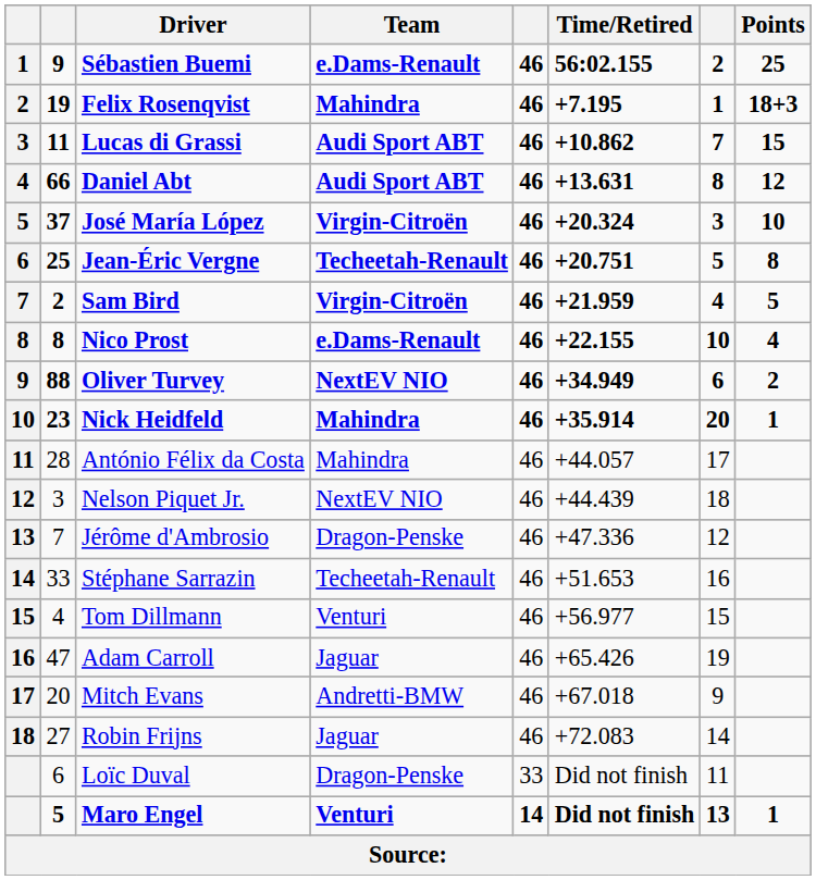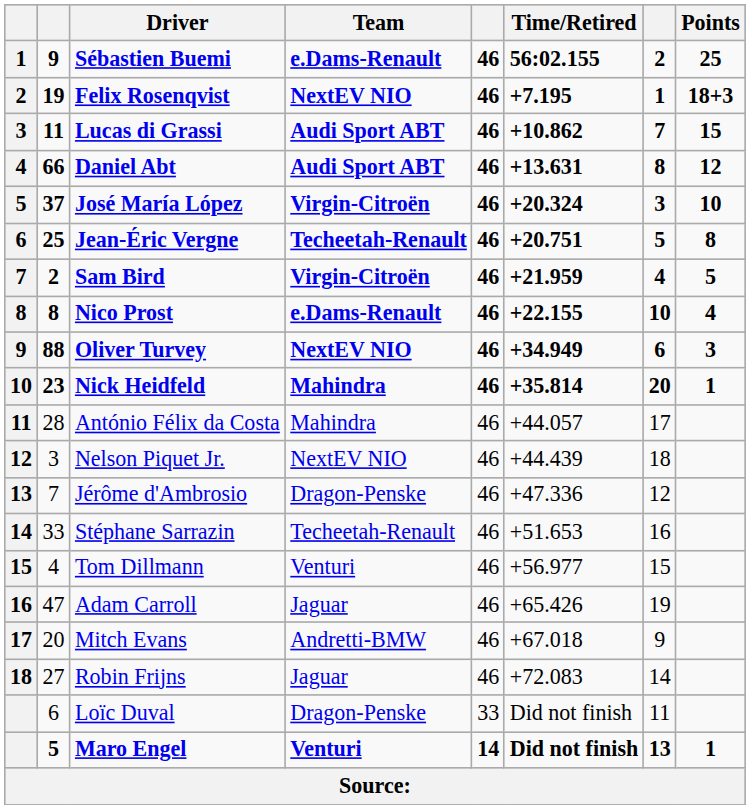Felix Rosenqvist | Team: Mahindra -> NextEV NIO
Oliver Turvey | Points: 2 -> 3
Nick Heidfeld | Time/Retired: +35.914 -> +35.814
